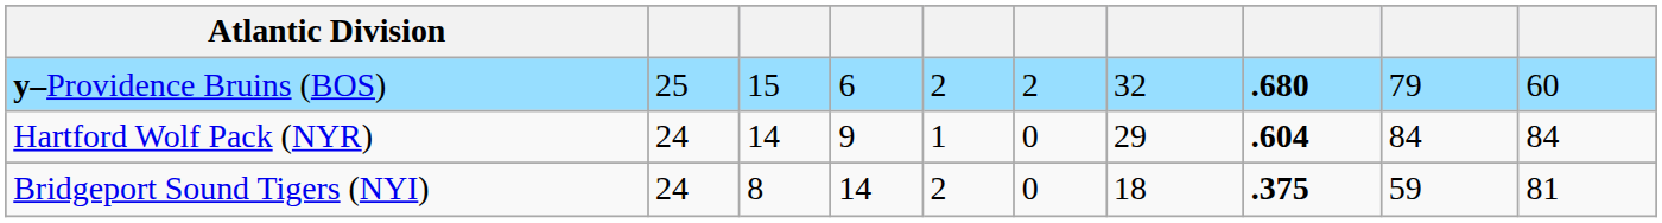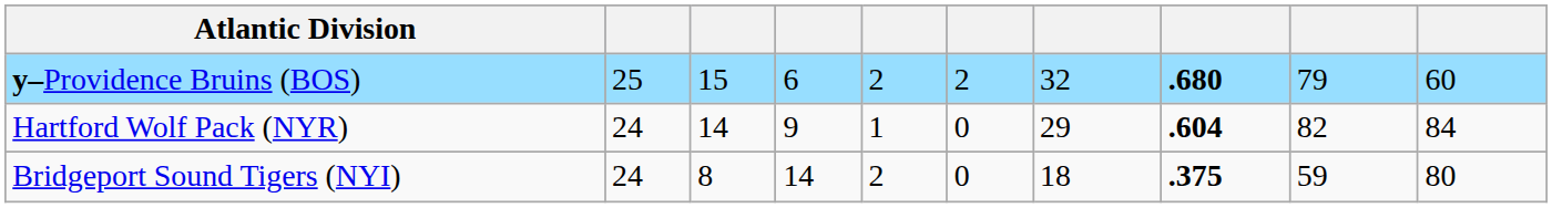Hartford Wolf Pack (NYR) | column 9: 84 -> 82
Bridgeport Sound Tigers (NYI) | column 10: 81 -> 80
